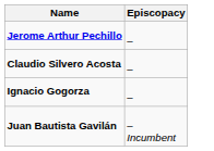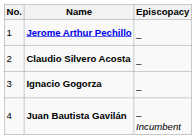+ column: No. | 1 | 2 | 3 | 4
